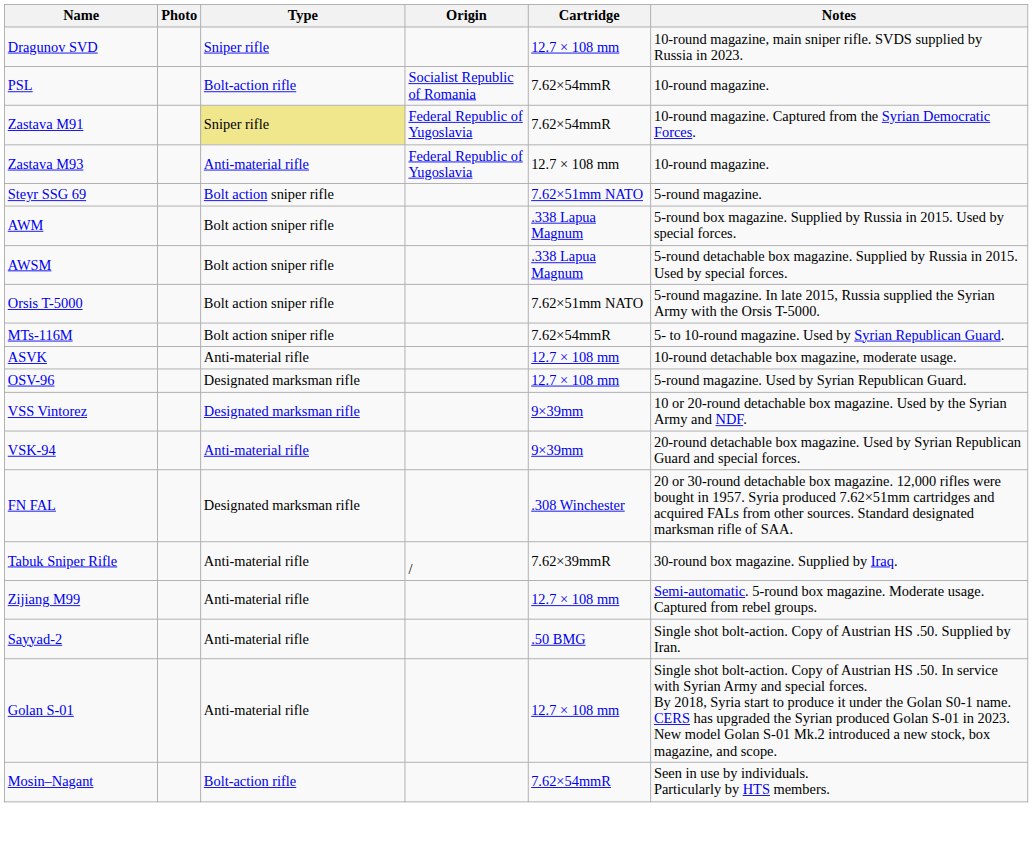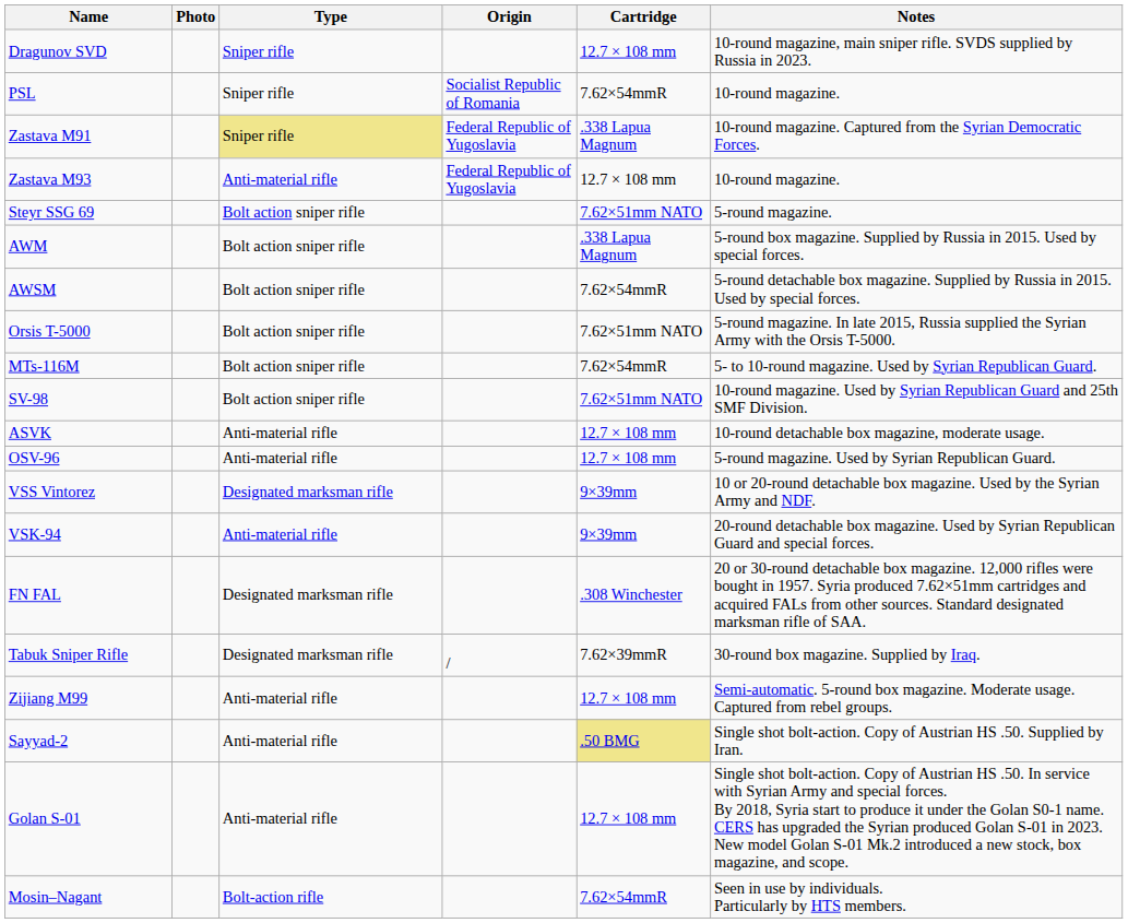PSL | Type: Bolt-action rifle -> Sniper rifle
Zastava M91 | Cartridge: 7.62×54mmR -> .338 Lapua Magnum
AWSM | Cartridge: .338 Lapua Magnum -> 7.62×54mmR
+ row: SV-98 | Bolt action sniper rifle | 7.62×51mm NATO | 10-round magazine. Used by Syrian Republican Guard and 25th SMF Division.
OSV-96 | Type: Designated marksman rifle -> Anti-material rifle
Tabuk Sniper Rifle | Type: Anti-material rifle -> Designated marksman rifle
Sayyad-2 | Cartridge: no background -> khaki background
